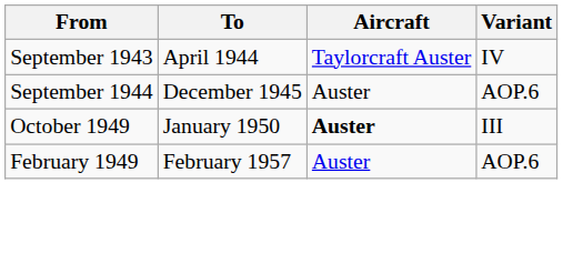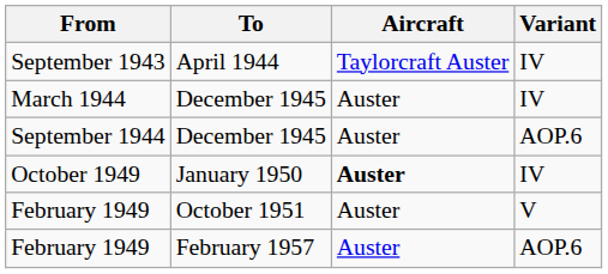+ row: March 1944 | December 1945 | Auster | IV
October 1949 | Variant: III -> IV
+ row: February 1949 | October 1951 | Auster | V
